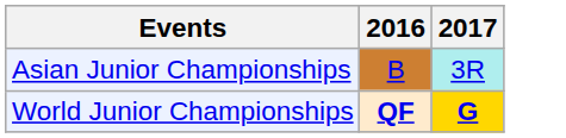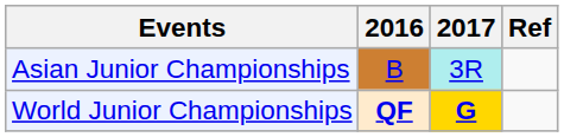+ column: Ref
